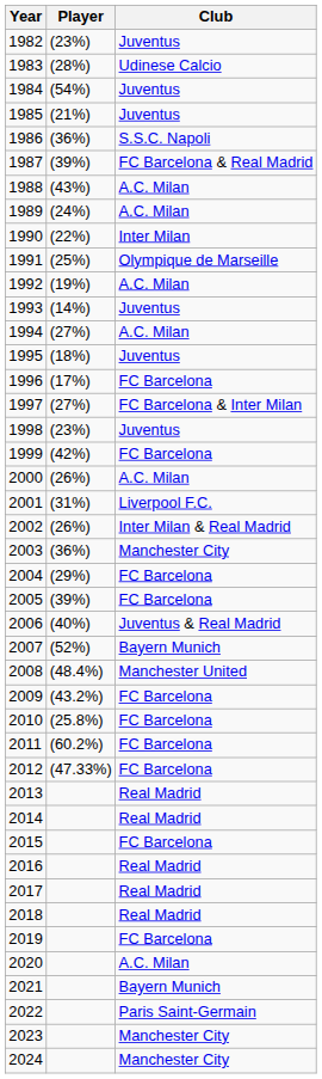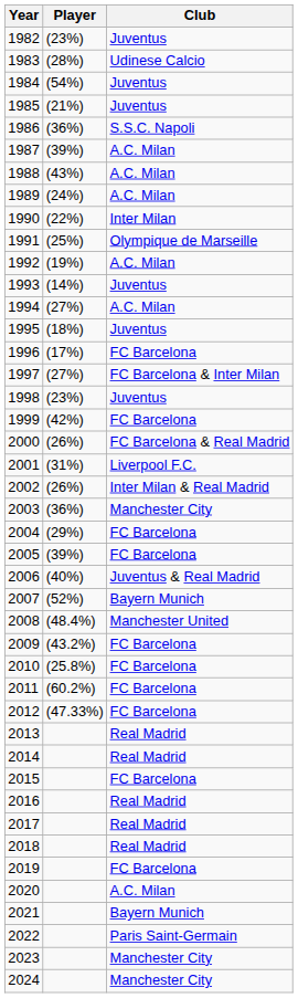1987 | Club: FC Barcelona & Real Madrid -> A.C. Milan
2000 | Club: A.C. Milan -> FC Barcelona & Real Madrid
